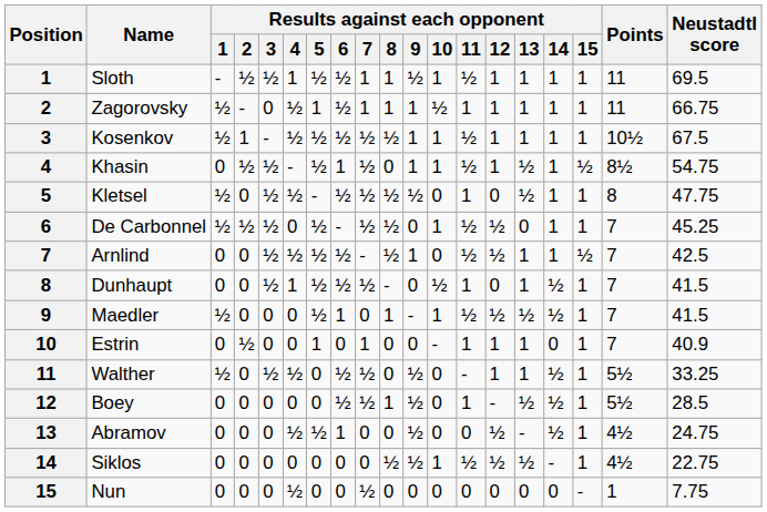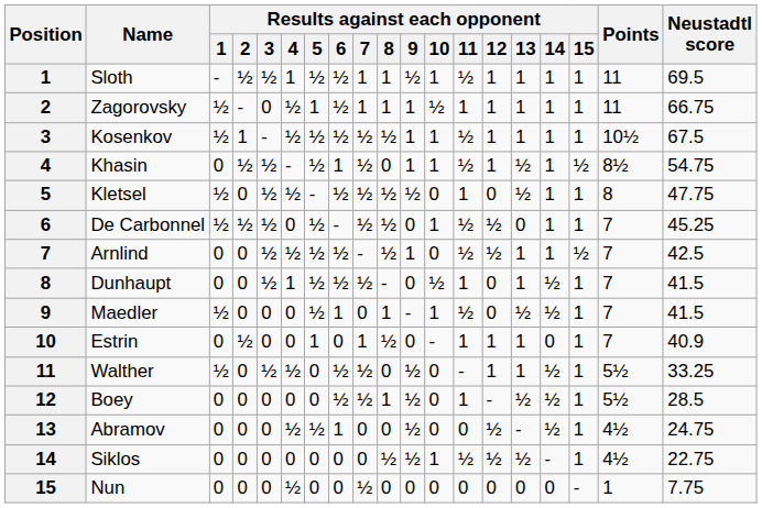Maedler | Results against each opponent / 12: ½ -> 0
Estrin | Results against each opponent / 8: 0 -> ½
